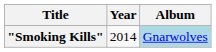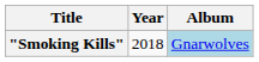"Smoking Kills" | Year: 2014 -> 2018
